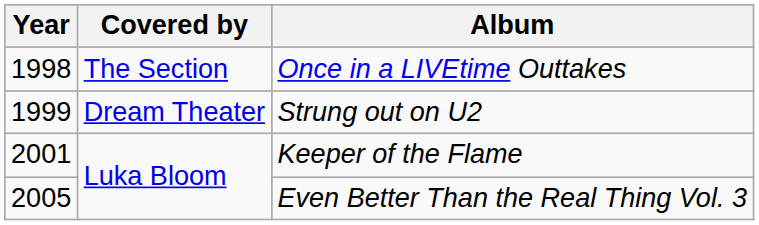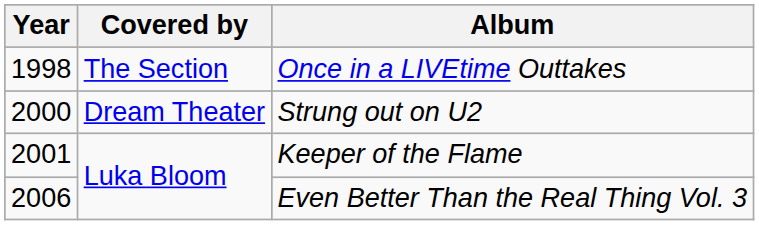Strung out on U2 | Year: 1999 -> 2000
Even Better Than the Real Thing Vol. 3 | Year: 2005 -> 2006
